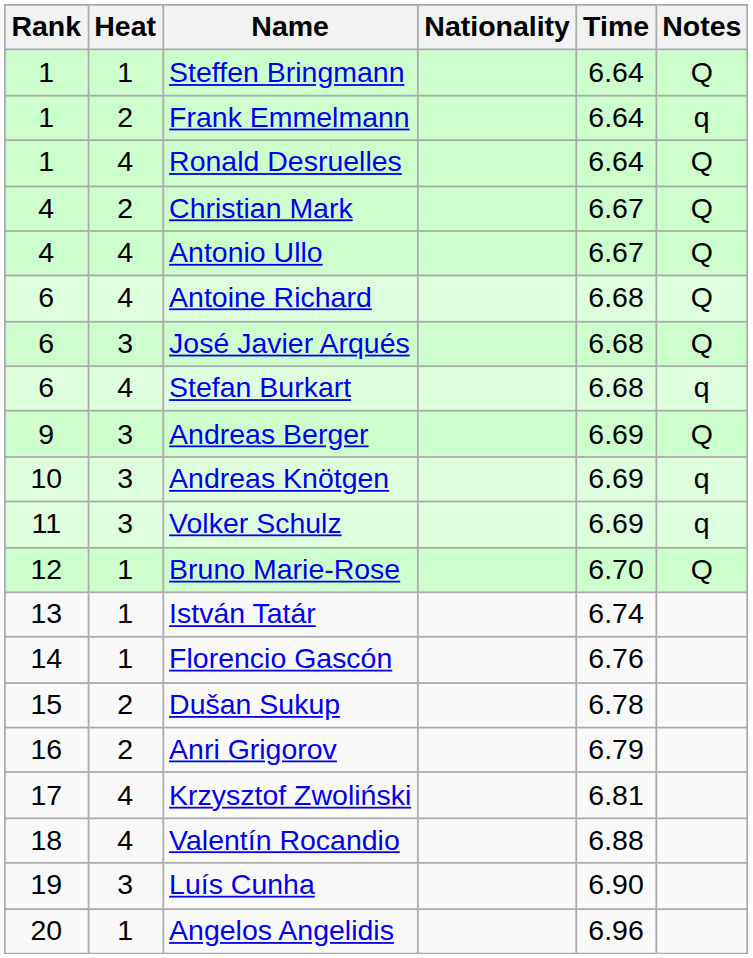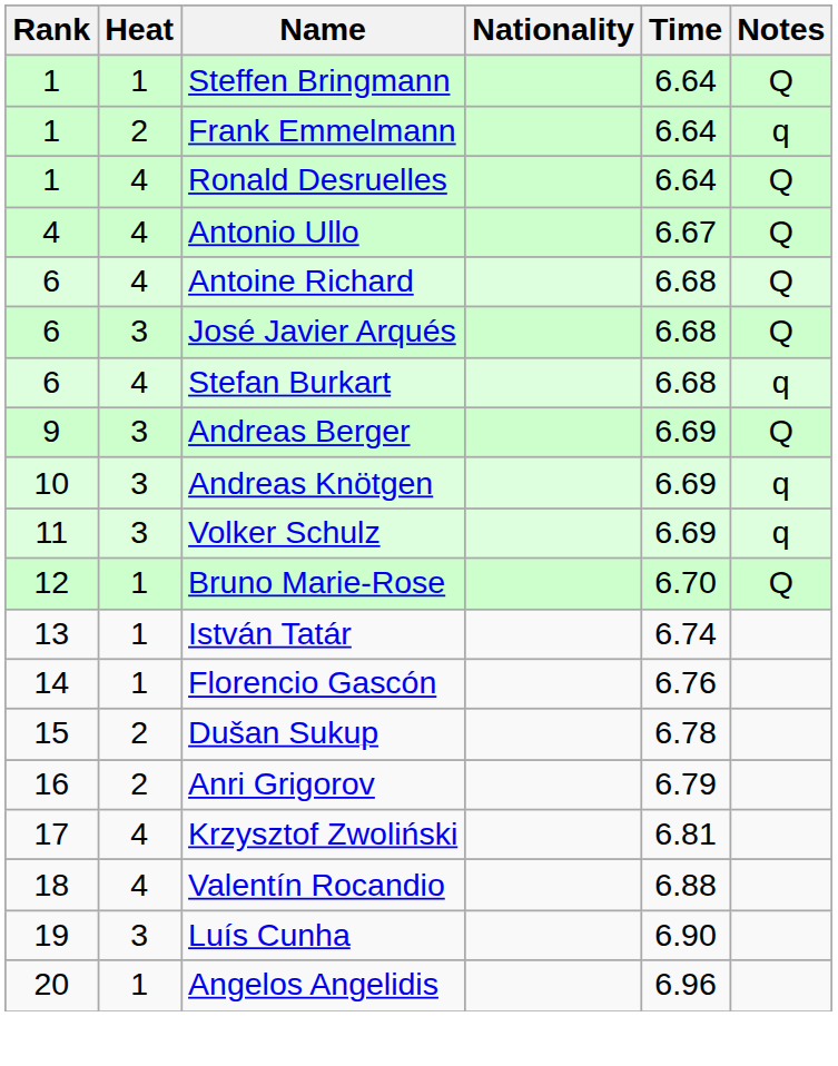- row: 4 | 2 | Christian Mark | 6.67 | Q
